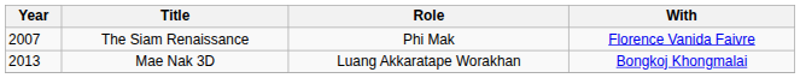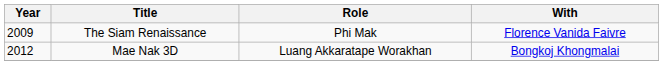The Siam Renaissance | Year: 2007 -> 2009
Mae Nak 3D | Year: 2013 -> 2012
